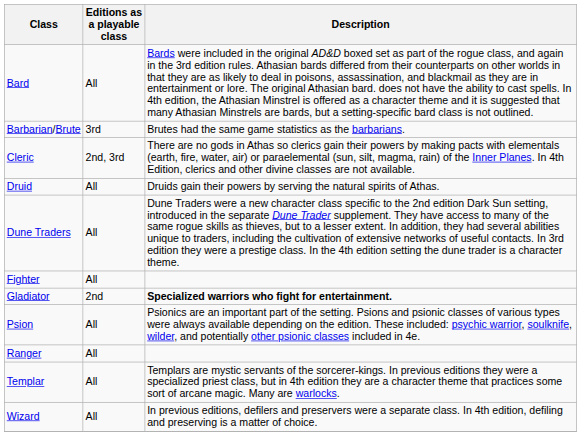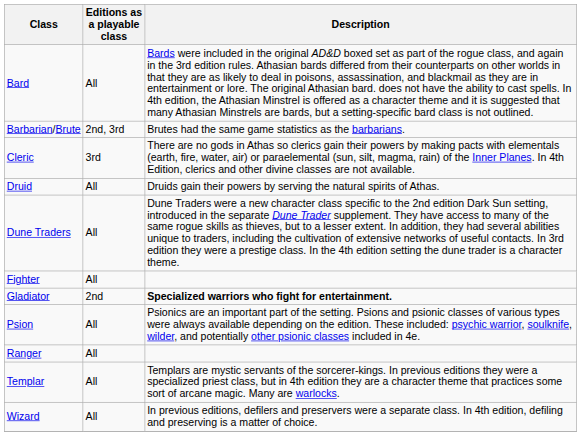Barbarian/Brute | Editions as a playable class: 3rd -> 2nd, 3rd
Cleric | Editions as a playable class: 2nd, 3rd -> 3rd
